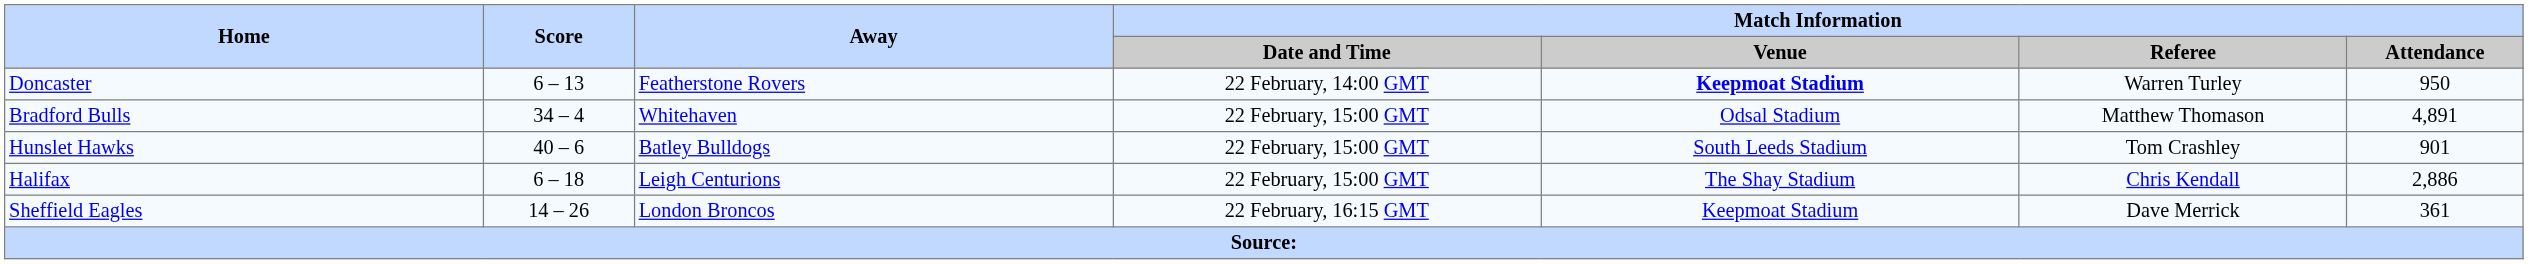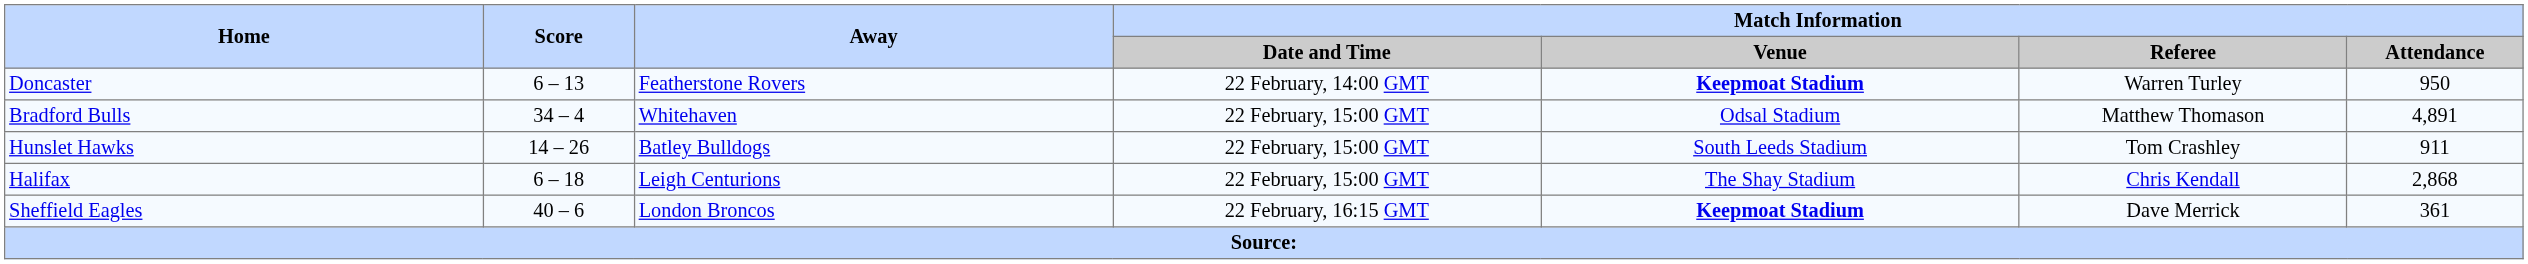Hunslet Hawks | Score: 40 – 6 -> 14 – 26
Hunslet Hawks | Match Information / Attendance: 901 -> 911
Halifax | Match Information / Attendance: 2,886 -> 2,868
Sheffield Eagles | Score: 14 – 26 -> 40 – 6
Sheffield Eagles | Match Information / Venue: normal -> bold
